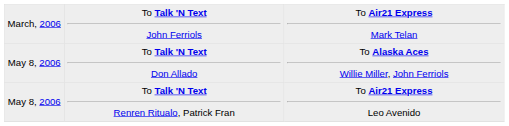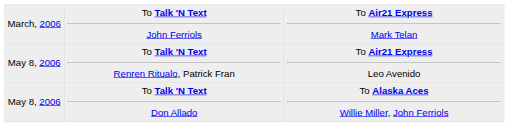rows swapped: To Talk 'N Text Don Allado <-> To Talk 'N Text Renren Ritualo, Patrick Fran
